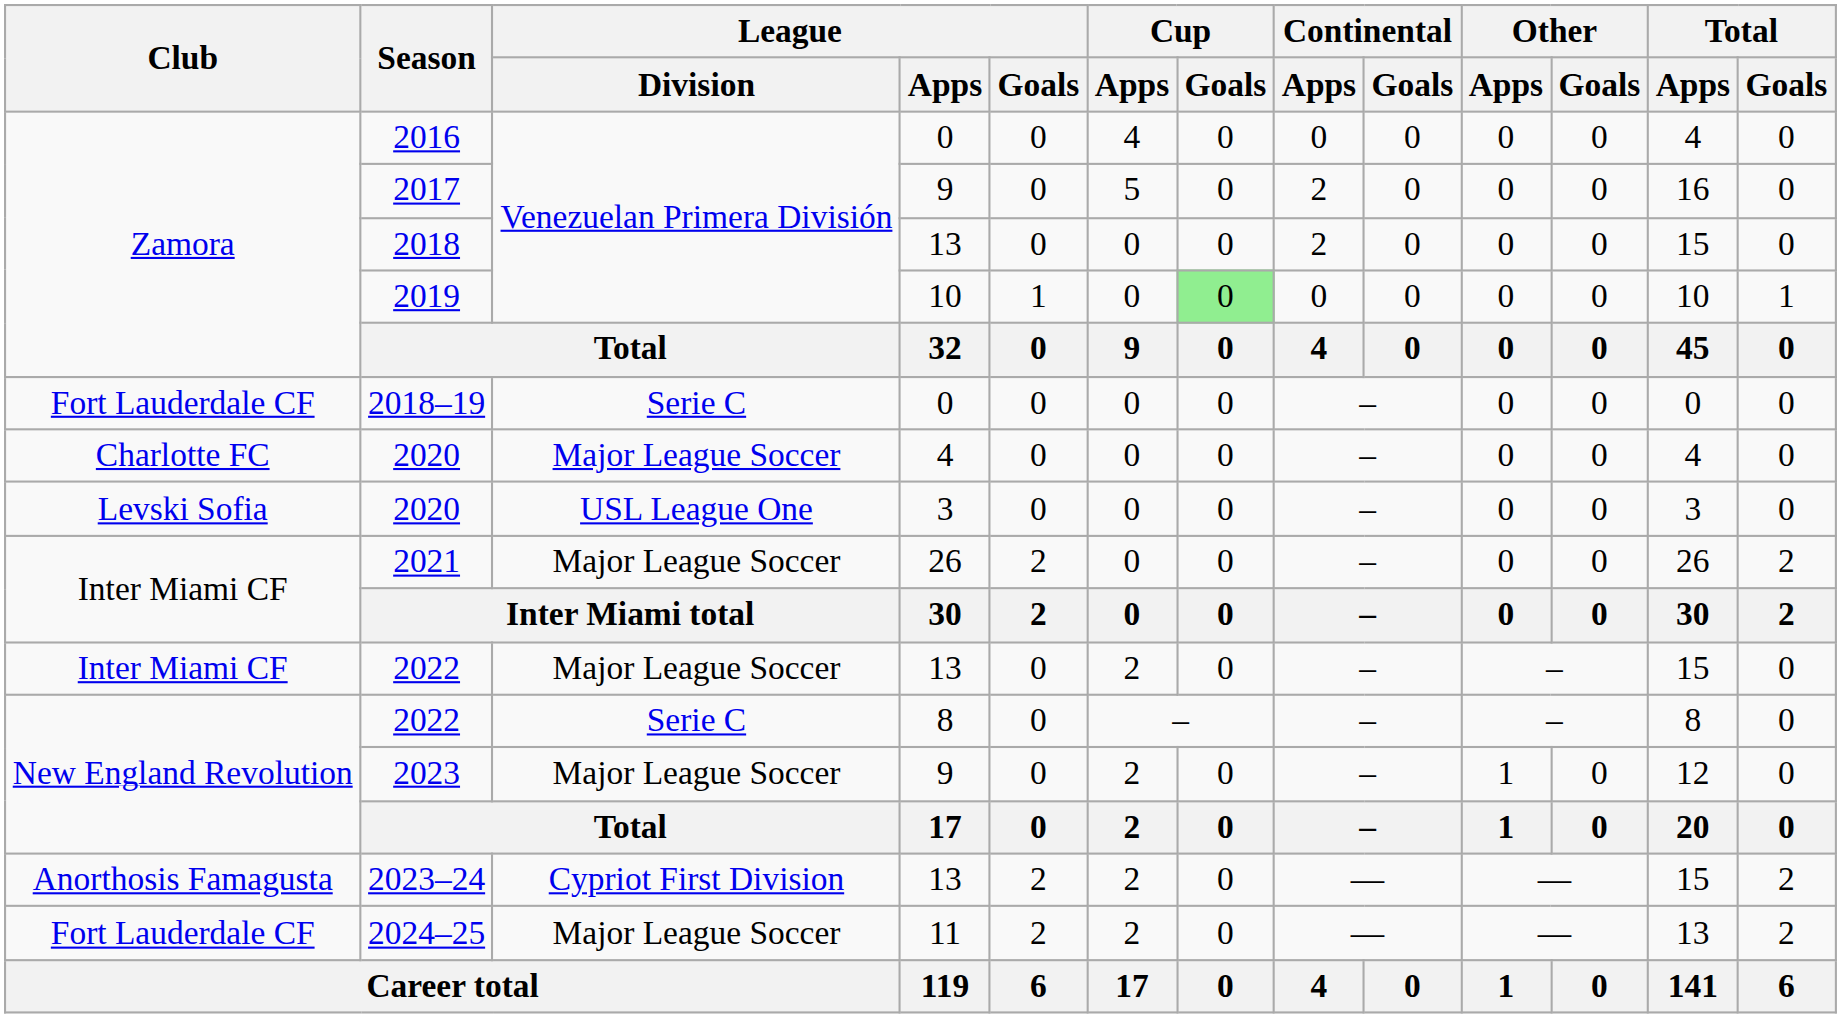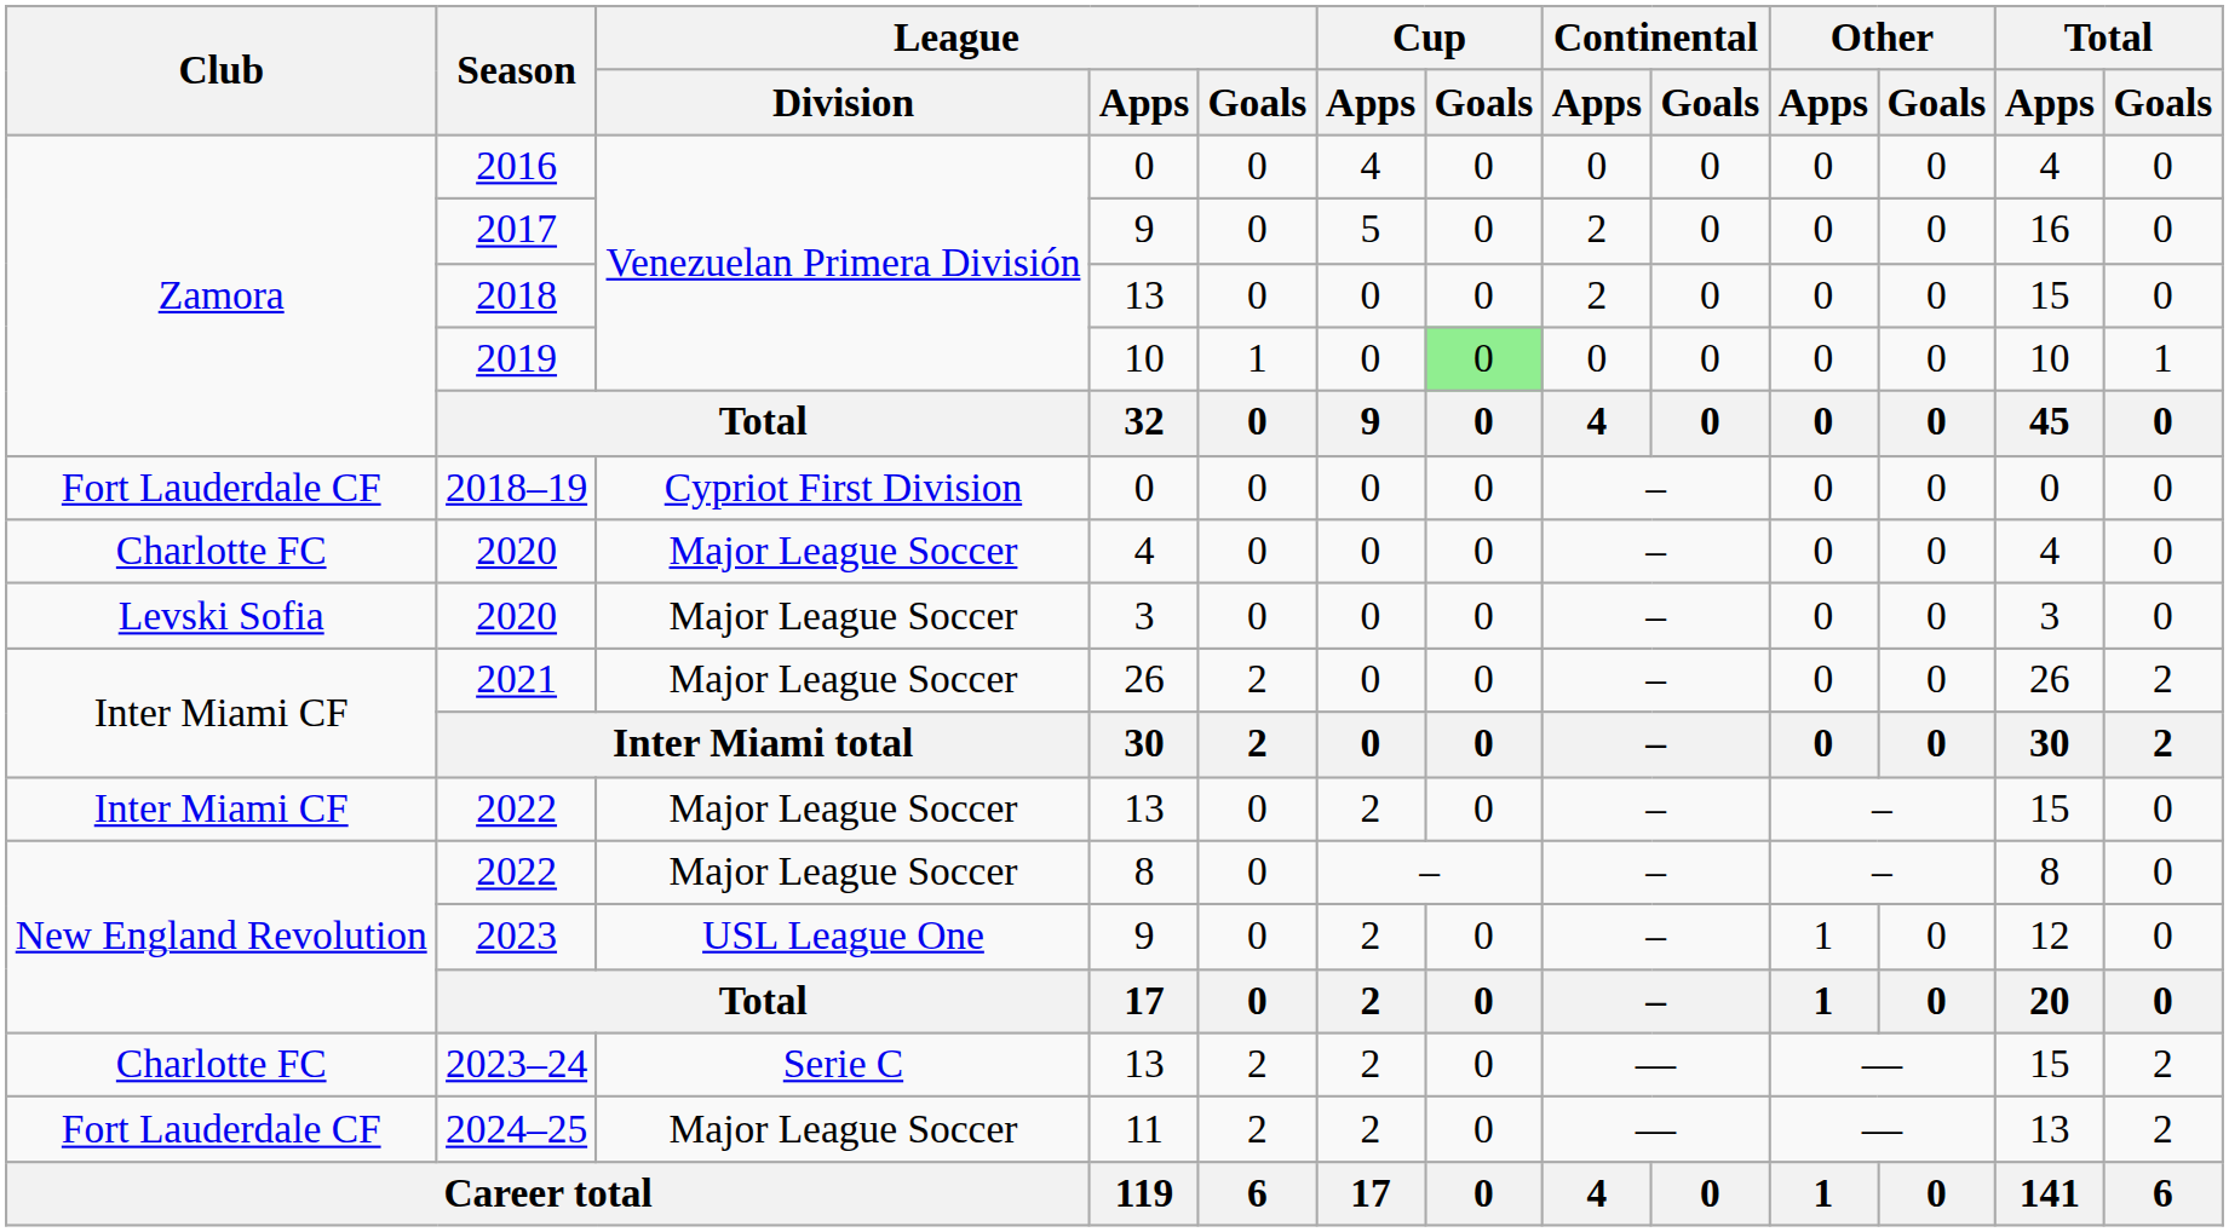2018–19 | League / Division: Serie C -> Cypriot First Division
2020 / 3 | League / Division: USL League One -> Major League Soccer
2022 / 8 | League / Division: Serie C -> Major League Soccer
2023 | League / Division: Major League Soccer -> USL League One
2023–24 | Club: Anorthosis Famagusta -> Charlotte FC
2023–24 | League / Division: Cypriot First Division -> Serie C
